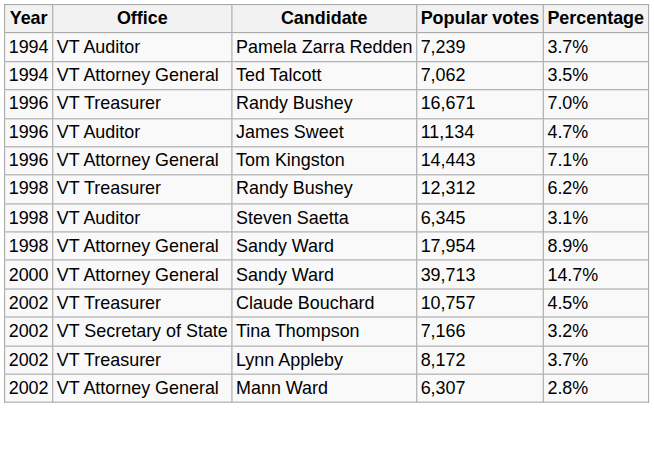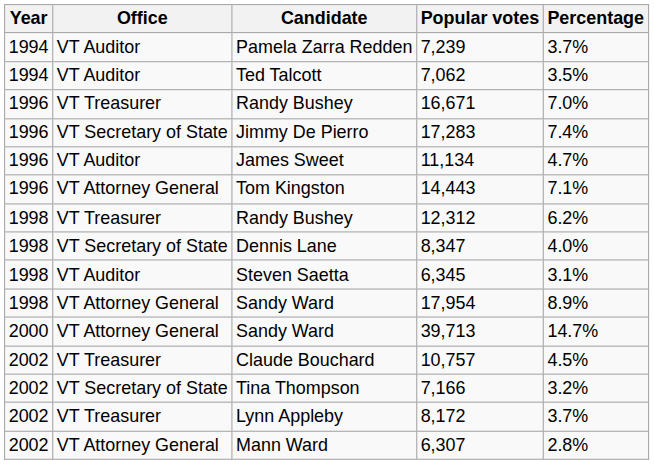7,062 | Office: VT Attorney General -> VT Auditor
+ row: 1996 | VT Secretary of State | Jimmy De Pierro | 17,283 | 7.4%
+ row: 1998 | VT Secretary of State | Dennis Lane | 8,347 | 4.0%
